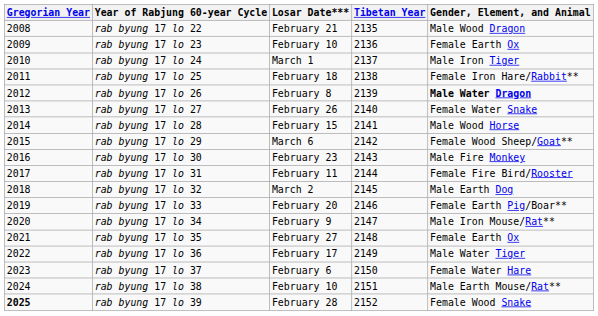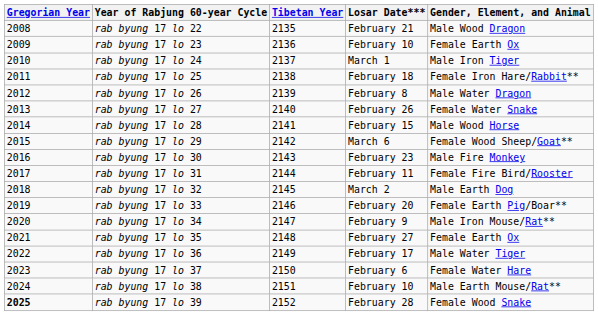columns swapped: Tibetan Year <-> Losar Date***
rab byung 17 lo 26 | Gender, Element, and Animal: bold -> normal
